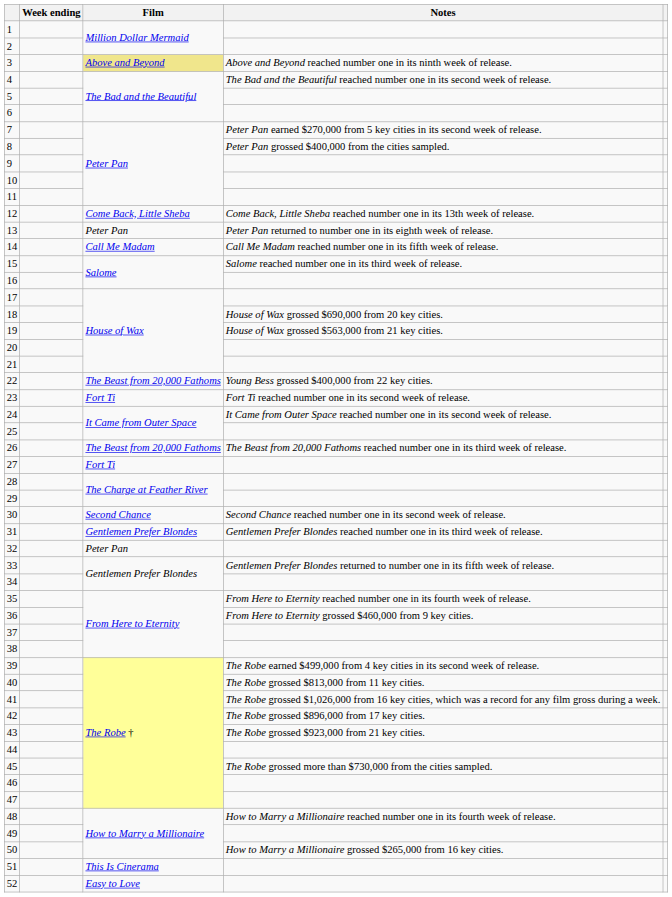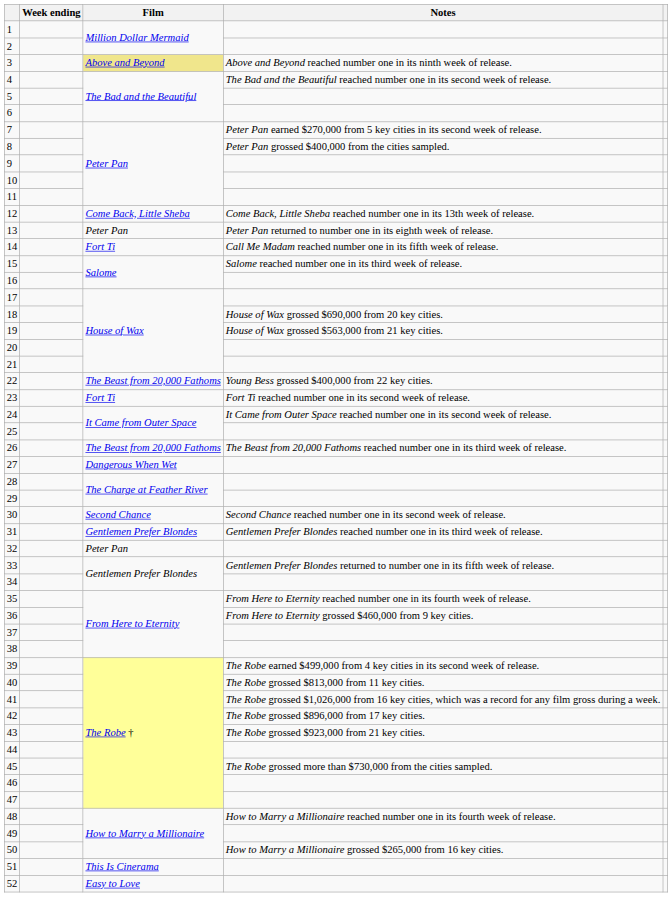14 | Film: Call Me Madam -> Fort Ti
27 | Film: Fort Ti -> Dangerous When Wet
